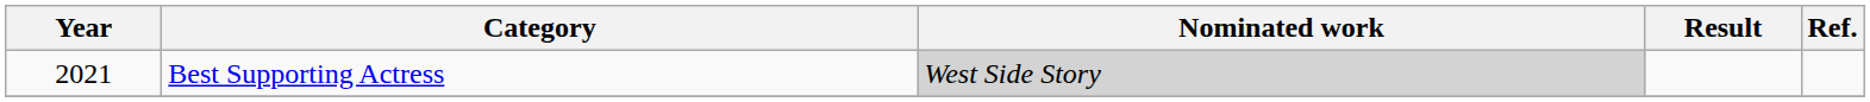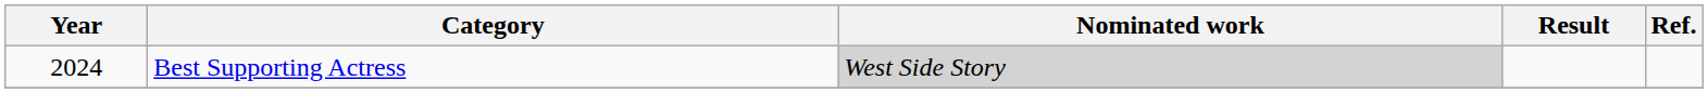Best Supporting Actress | Year: 2021 -> 2024
